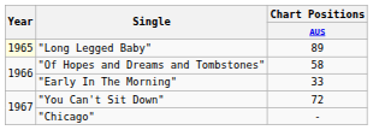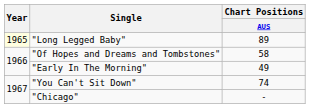"Early In The Morning" | Chart Positions / AUS: 33 -> 49
"You Can't Sit Down" | Chart Positions / AUS: 72 -> 74
